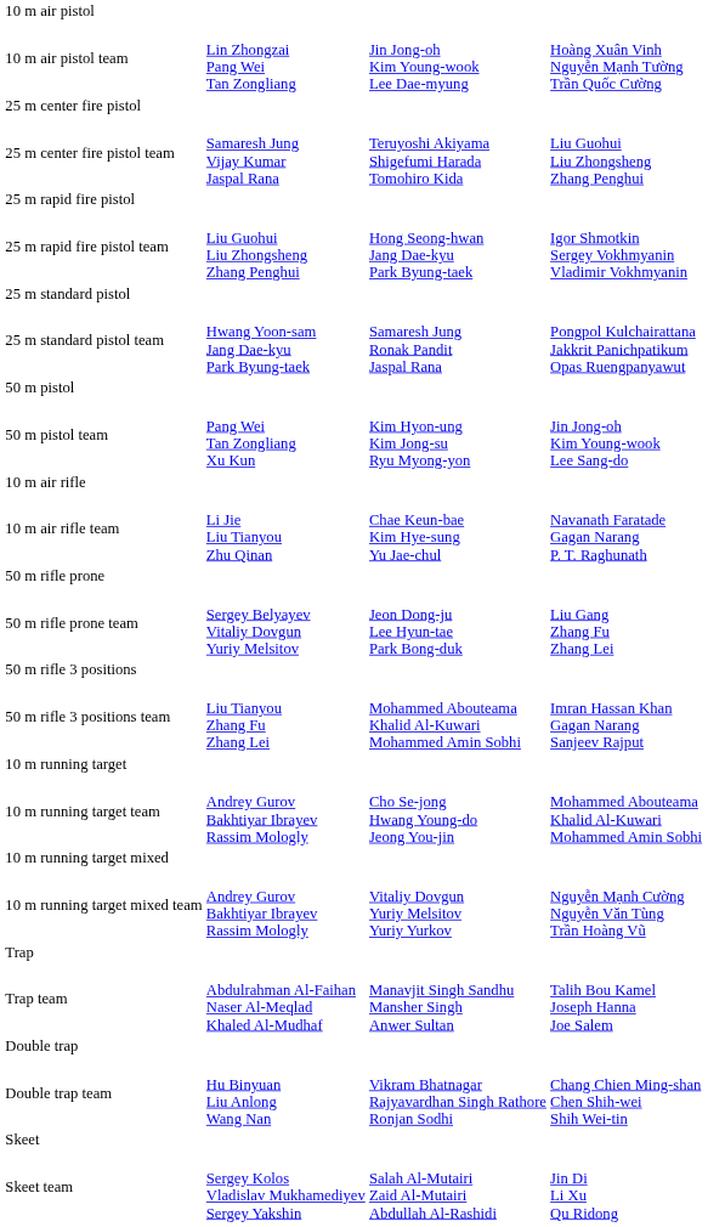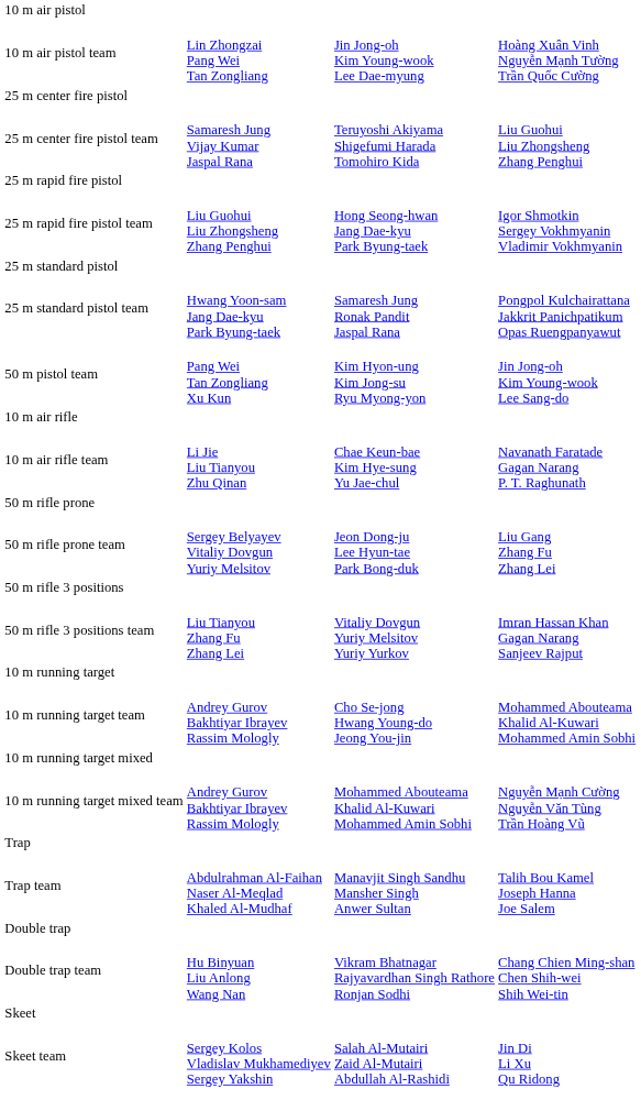- row: 50 m pistol
50 m rifle 3 positions team | column 3: Mohammed Abouteama Khalid Al-Kuwari Mohammed Amin Sobhi -> Vitaliy Dovgun Yuriy Melsitov Yuriy Yurkov
10 m running target mixed team | column 3: Vitaliy Dovgun Yuriy Melsitov Yuriy Yurkov -> Mohammed Abouteama Khalid Al-Kuwari Mohammed Amin Sobhi
